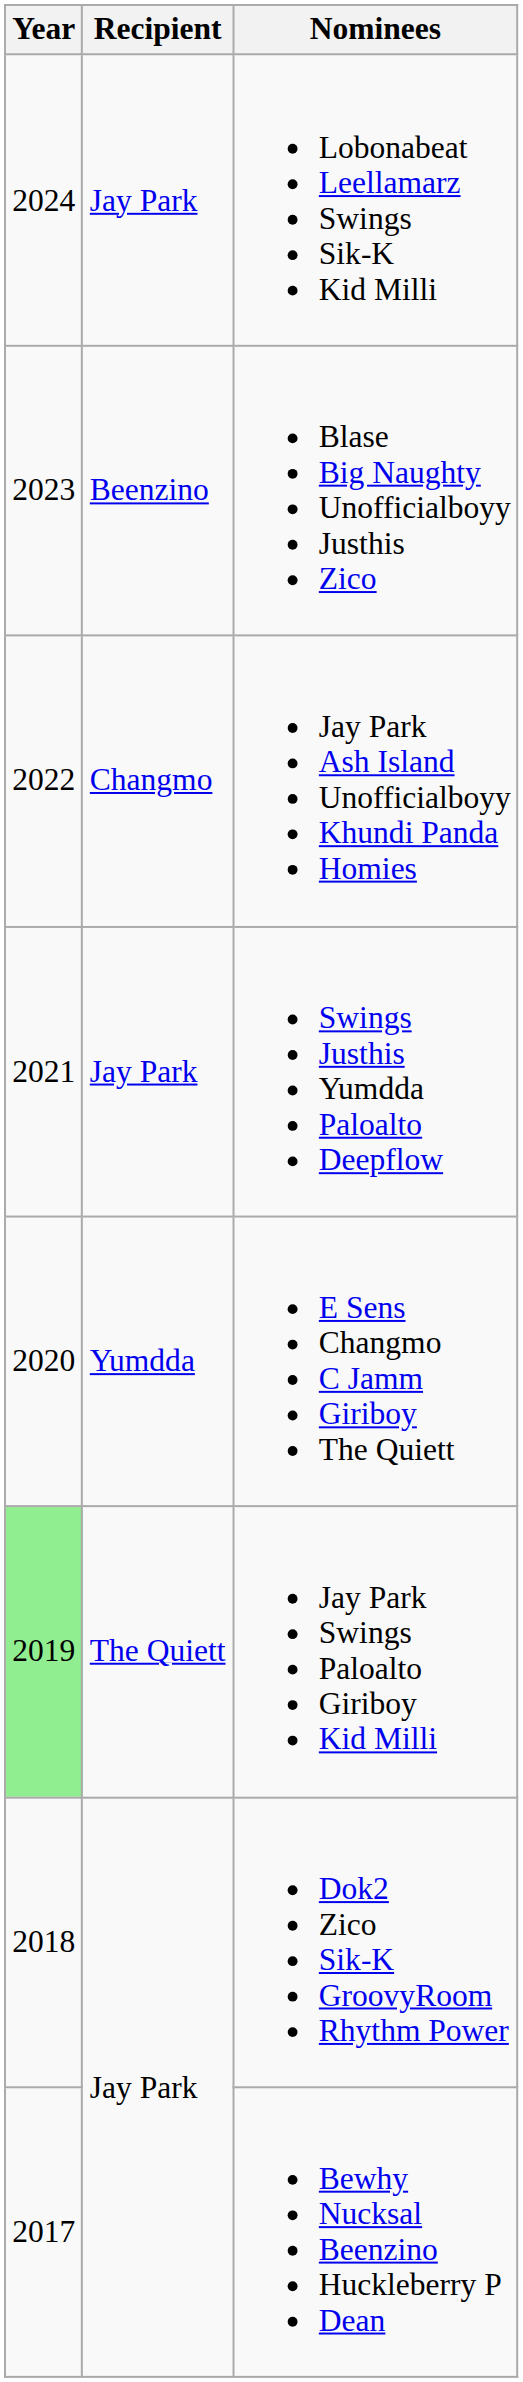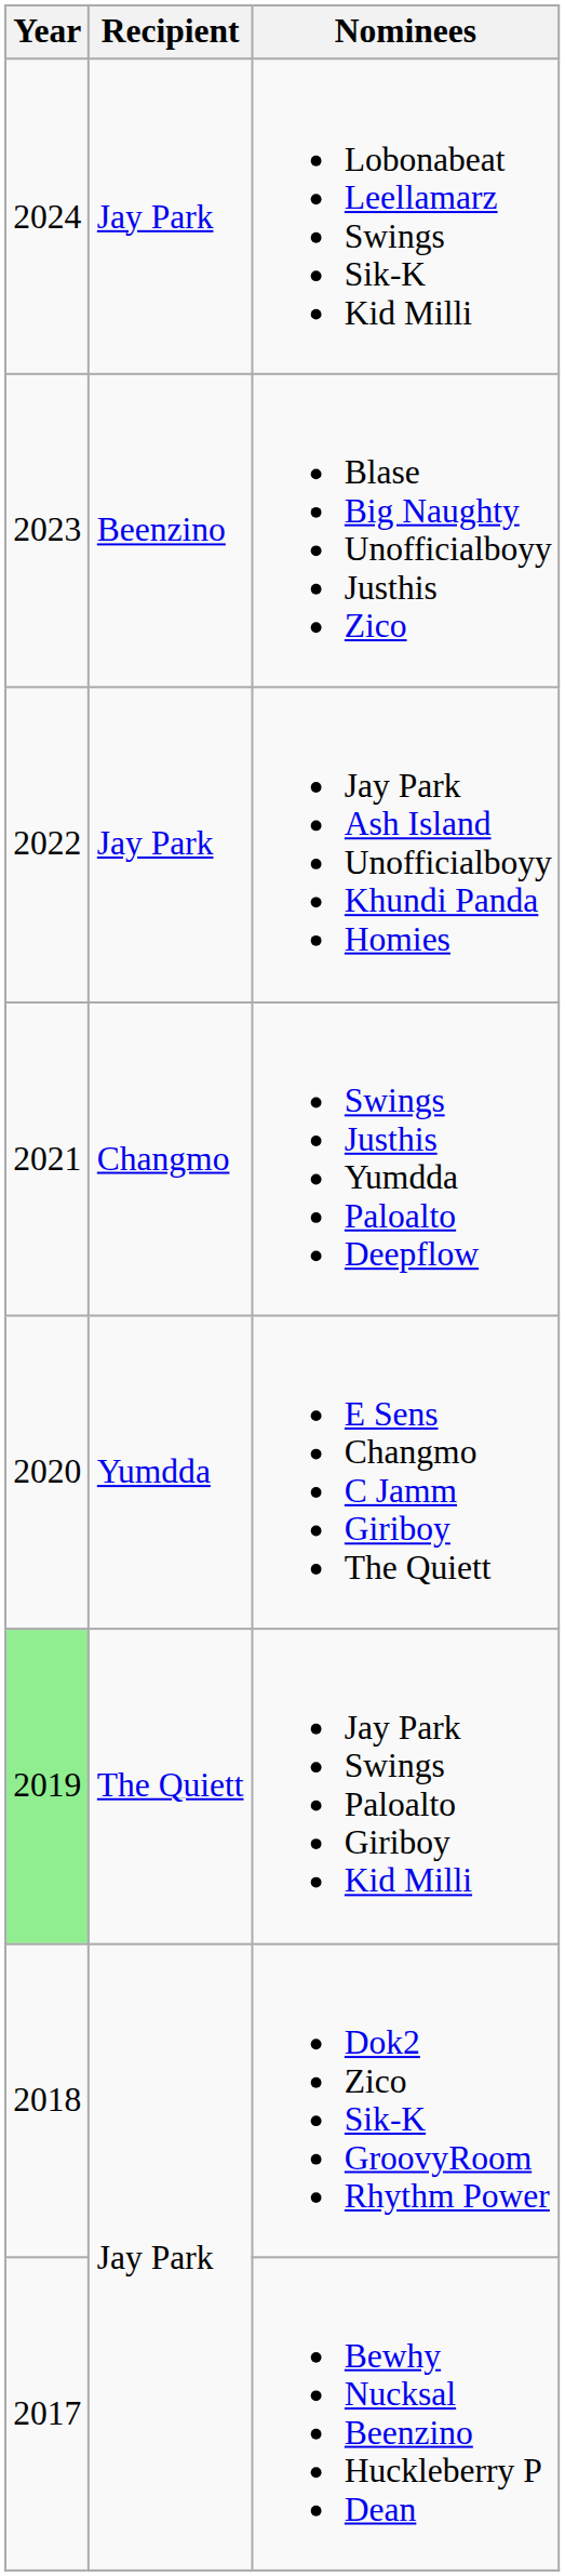Jay Park Ash Island Unofficialboyy Khundi Panda Homies | Recipient: Changmo -> Jay Park
Swings Justhis Yumdda Paloalto Deepflow | Recipient: Jay Park -> Changmo
